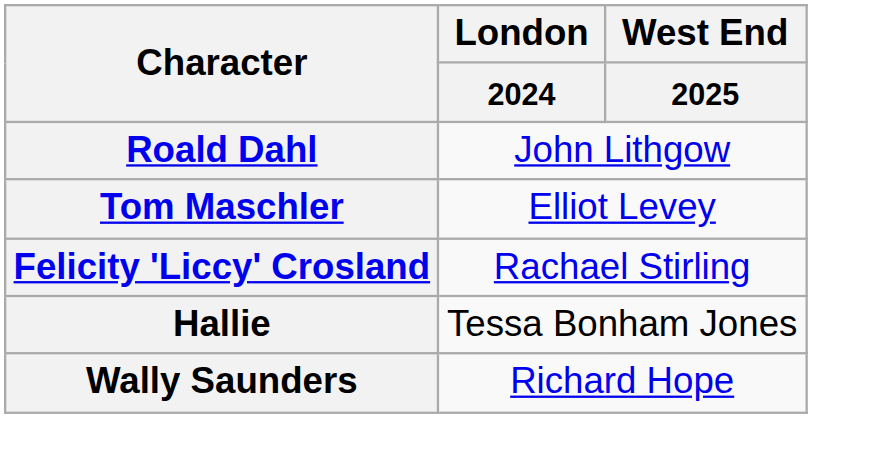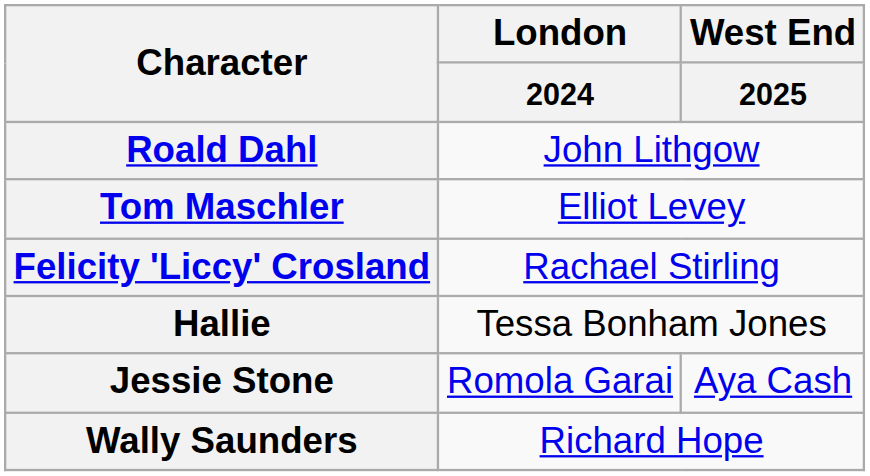+ row: Jessie Stone | Romola Garai | Aya Cash
